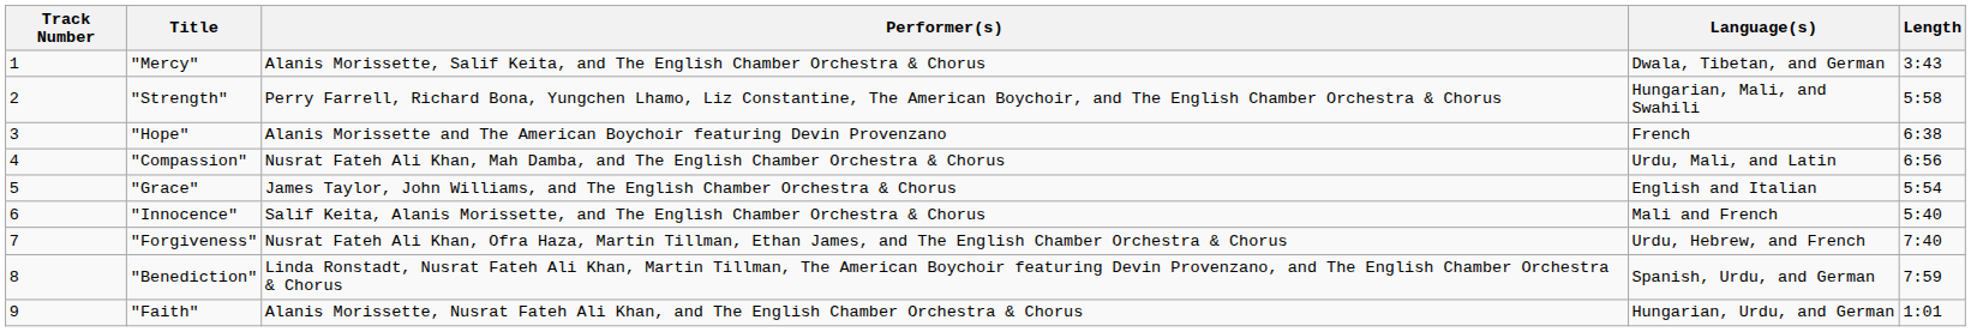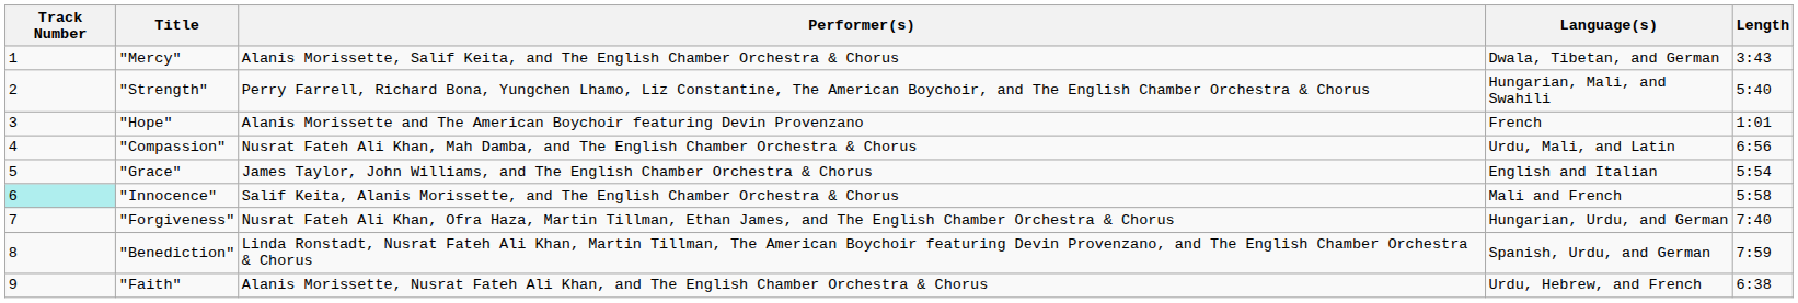"Strength" | Length: 5:58 -> 5:40
"Hope" | Length: 6:38 -> 1:01
"Innocence" | Track Number: no background -> paleturquoise background
"Innocence" | Length: 5:40 -> 5:58
"Forgiveness" | Language(s): Urdu, Hebrew, and French -> Hungarian, Urdu, and German
"Faith" | Language(s): Hungarian, Urdu, and German -> Urdu, Hebrew, and French
"Faith" | Length: 1:01 -> 6:38
